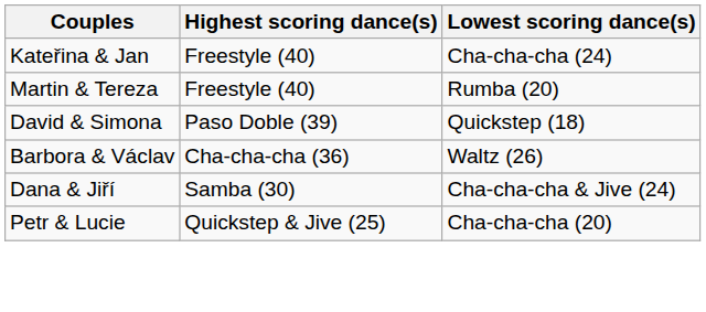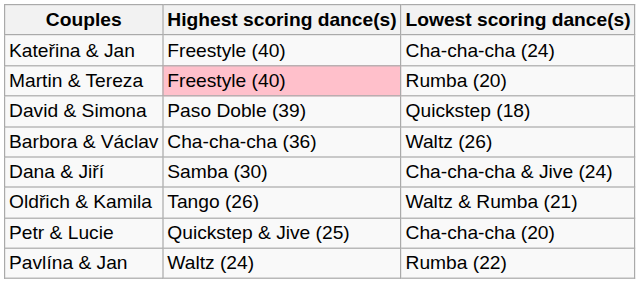Martin & Tereza | Highest scoring dance(s): no background -> pink background
+ row: Oldřich & Kamila | Tango (26) | Waltz & Rumba (21)
+ row: Pavlína & Jan | Waltz (24) | Rumba (22)
